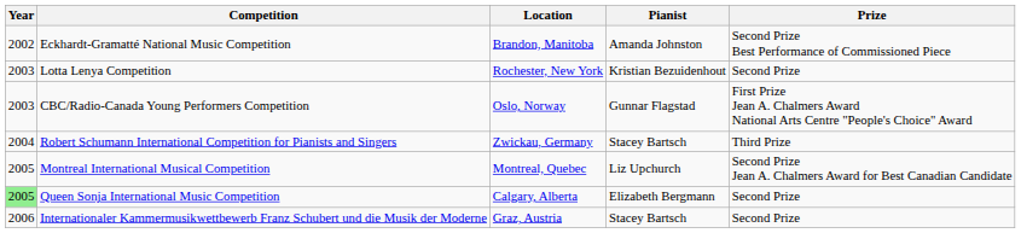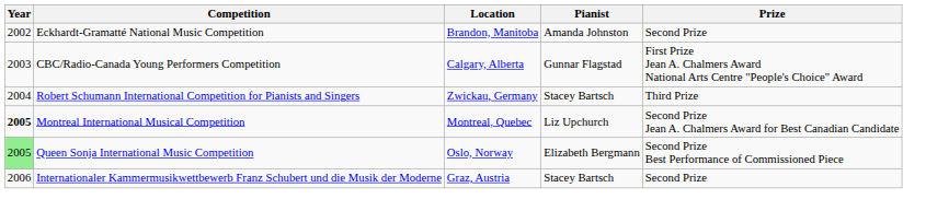Eckhardt-Gramatté National Music Competition | Prize: Second Prize Best Performance of Commissioned Piece -> Second Prize
- row: 2003 | Lotta Lenya Competition | Rochester, New York | Kristian Bezuidenhout | Second Prize
CBC/Radio-Canada Young Performers Competition | Location: Oslo, Norway -> Calgary, Alberta
Montreal International Musical Competition | Year: normal -> bold
Queen Sonja International Music Competition | Location: Calgary, Alberta -> Oslo, Norway
Queen Sonja International Music Competition | Prize: Second Prize -> Second Prize Best Performance of Commissioned Piece
